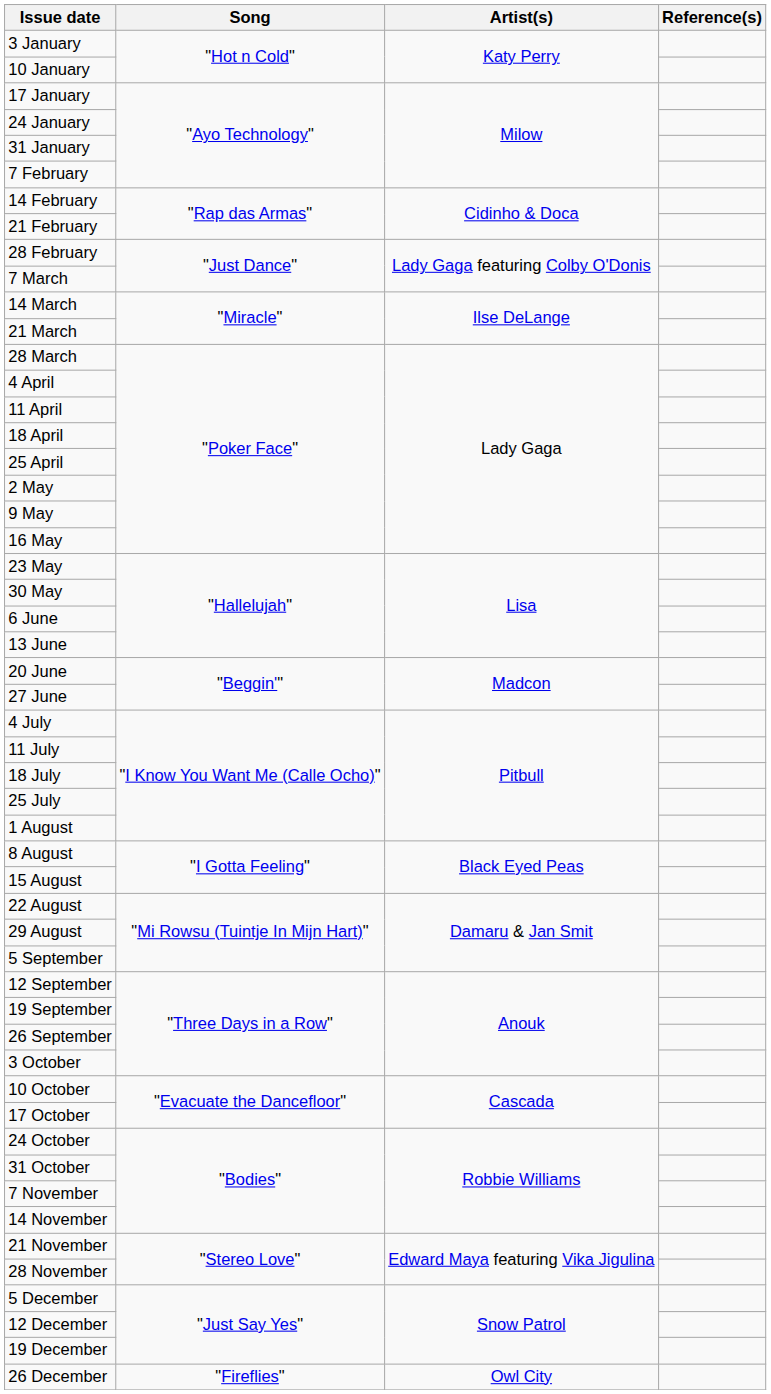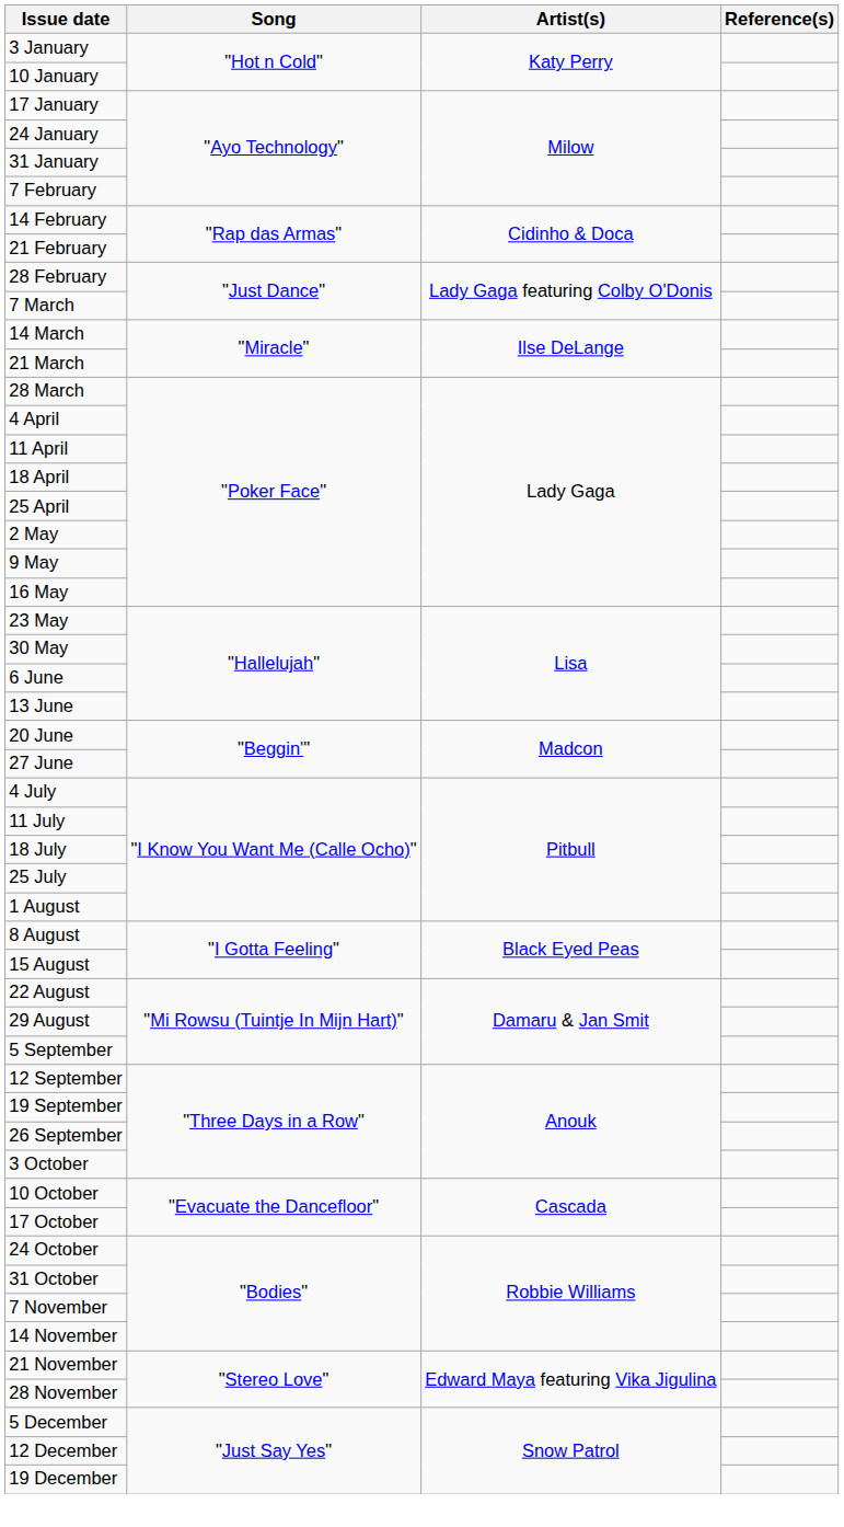- row: 26 December | "Fireflies" | Owl City
